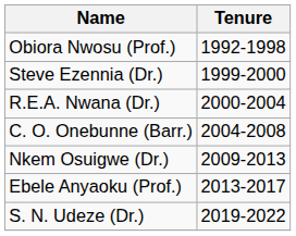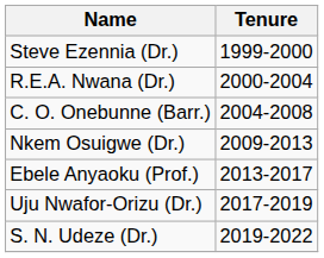- row: Obiora Nwosu (Prof.) | 1992-1998
+ row: Uju Nwafor-Orizu (Dr.) | 2017-2019
